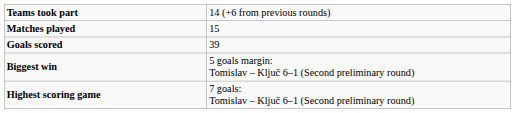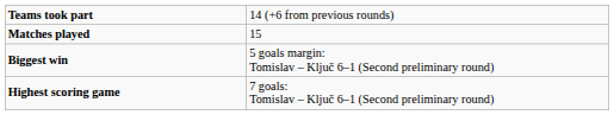- row: Goals scored | 39
